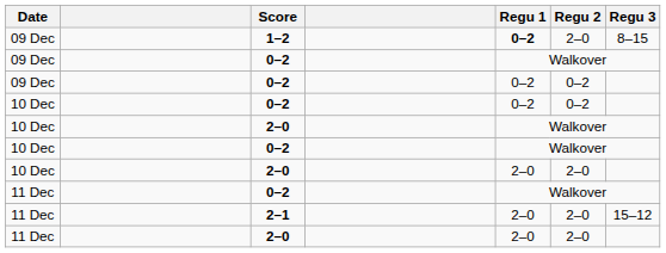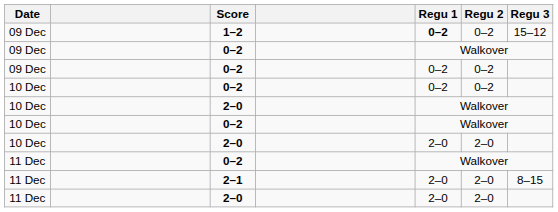1–2 | Regu 2: 2–0 -> 0–2
1–2 | Regu 3: 8–15 -> 15–12
2–1 | Regu 3: 15–12 -> 8–15
